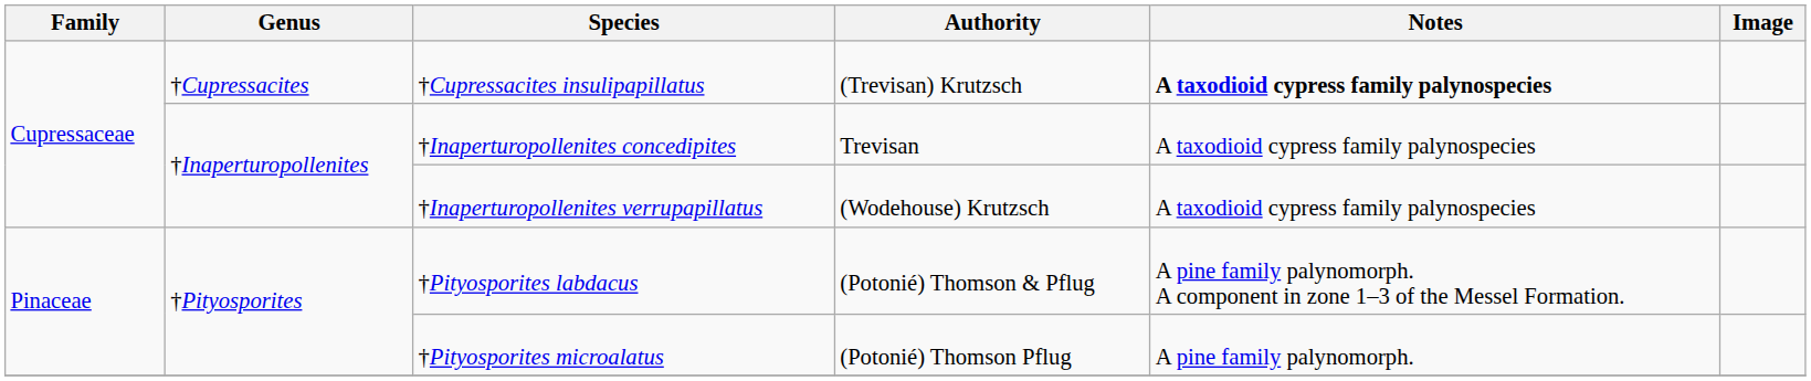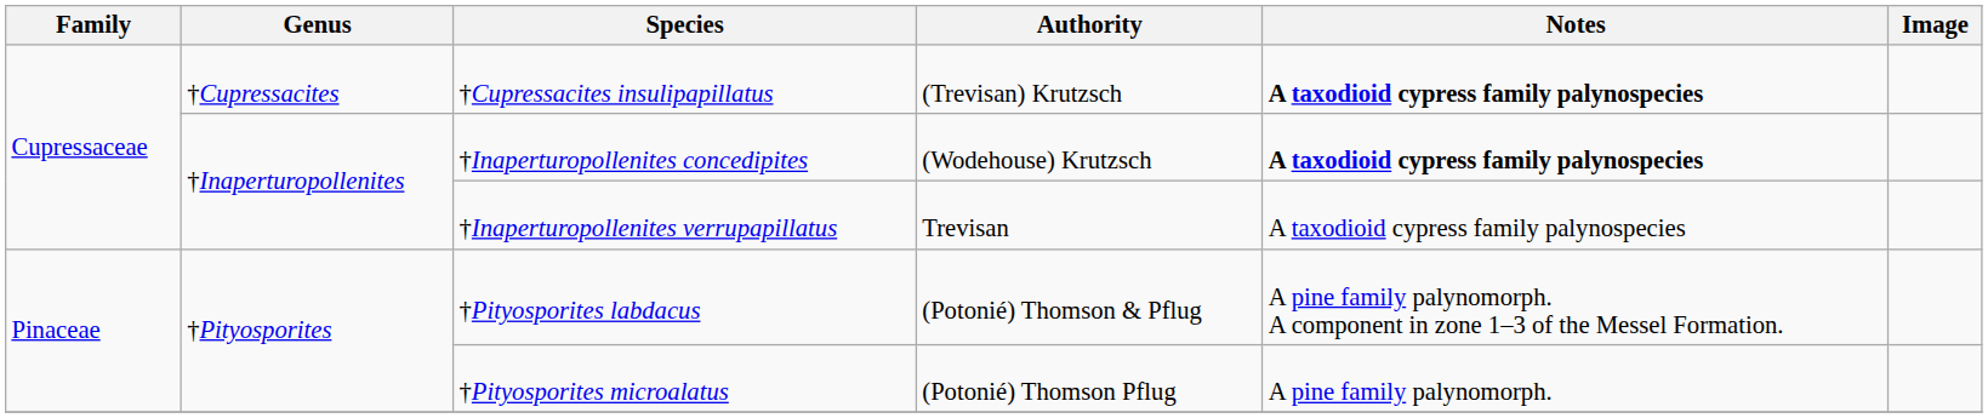†Inaperturopollenites concedipites | Authority: Trevisan -> (Wodehouse) Krutzsch
†Inaperturopollenites concedipites | Notes: normal -> bold
†Inaperturopollenites verrupapillatus | Authority: (Wodehouse) Krutzsch -> Trevisan
